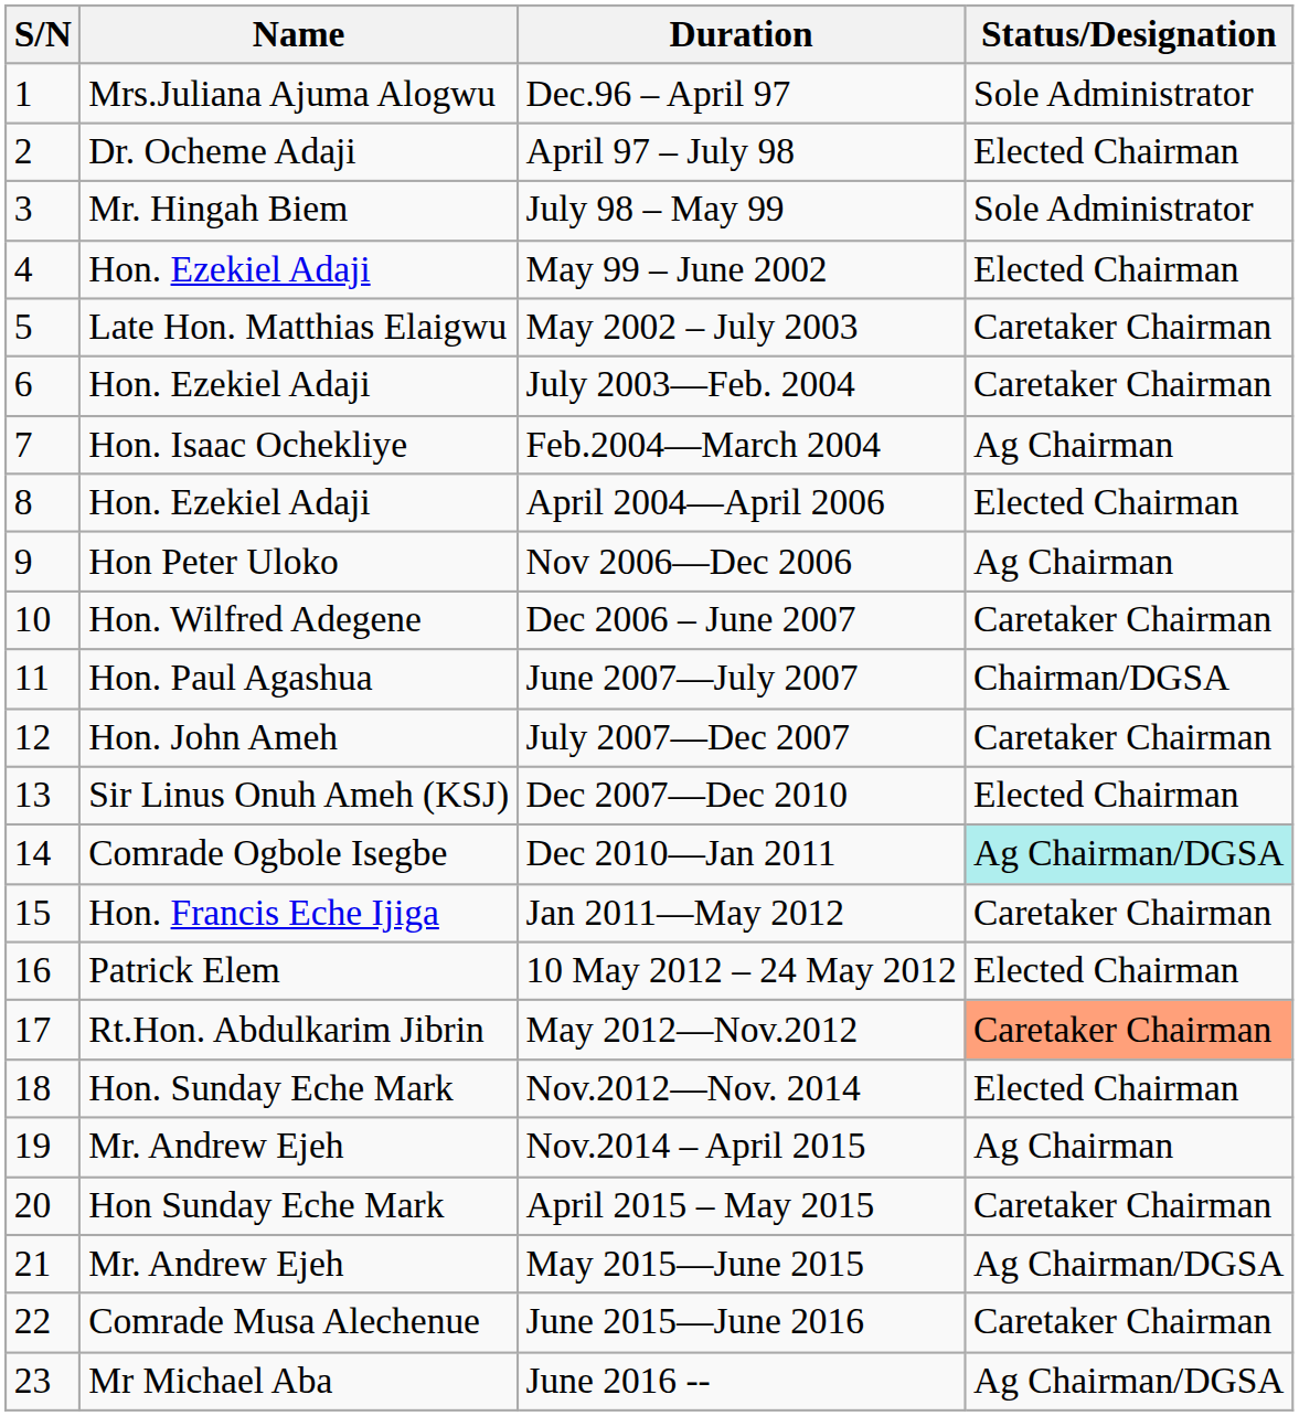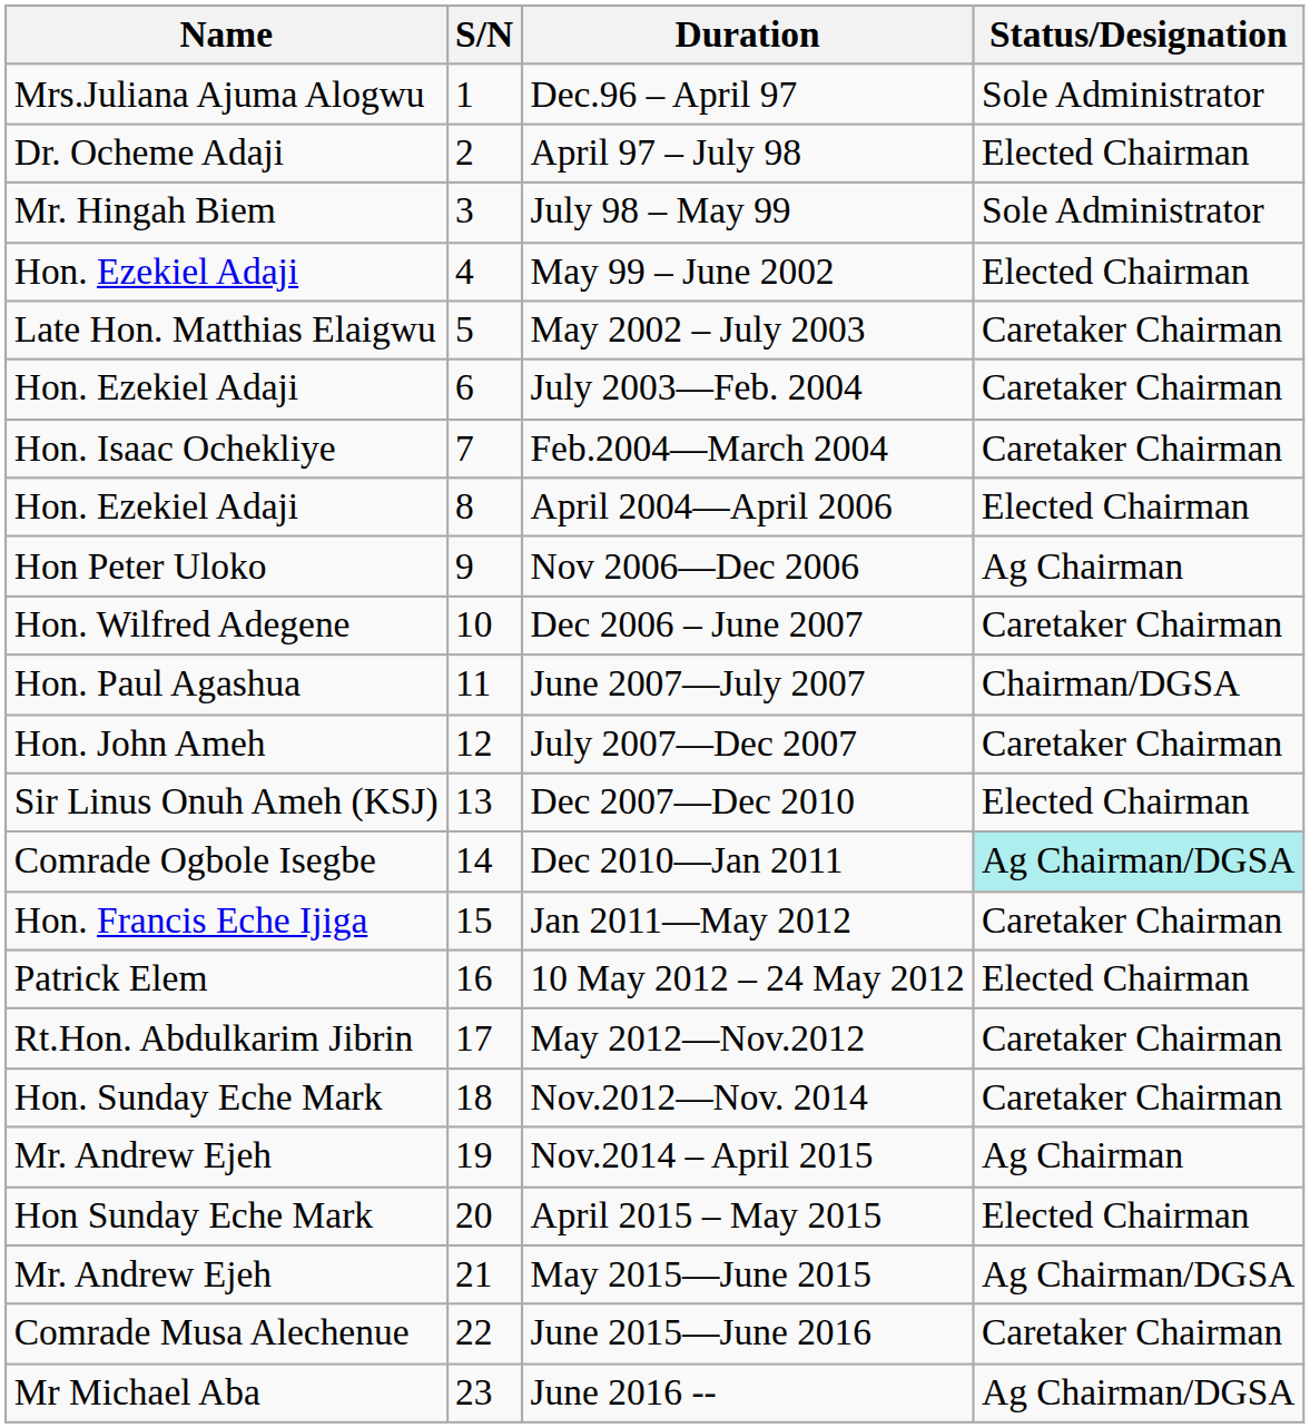columns swapped: S/N <-> Name
Feb.2004—March 2004 | Status/Designation: Ag Chairman -> Caretaker Chairman
May 2012—Nov.2012 | Status/Designation: lightsalmon background -> no background
Nov.2012—Nov. 2014 | Status/Designation: Elected Chairman -> Caretaker Chairman
April 2015 – May 2015 | Status/Designation: Caretaker Chairman -> Elected Chairman
